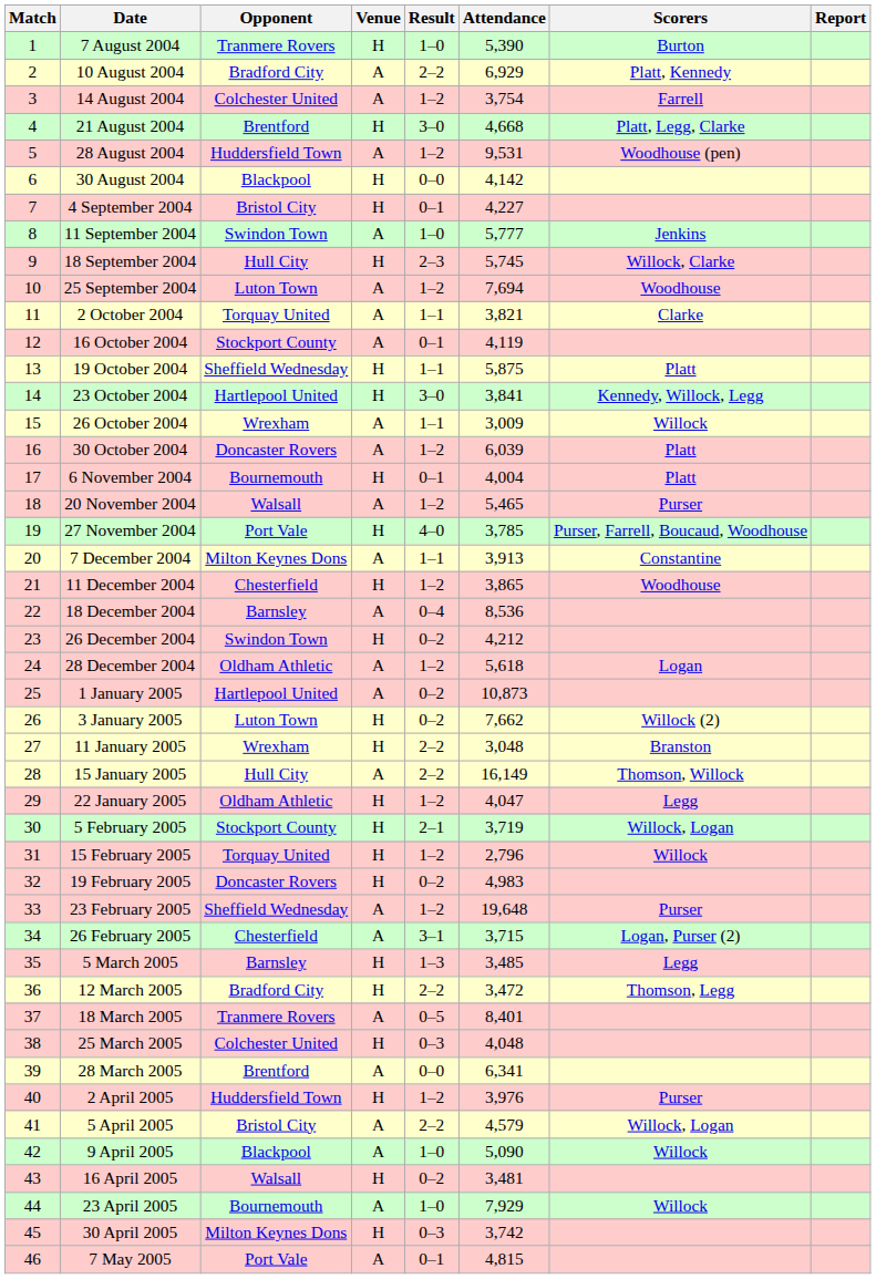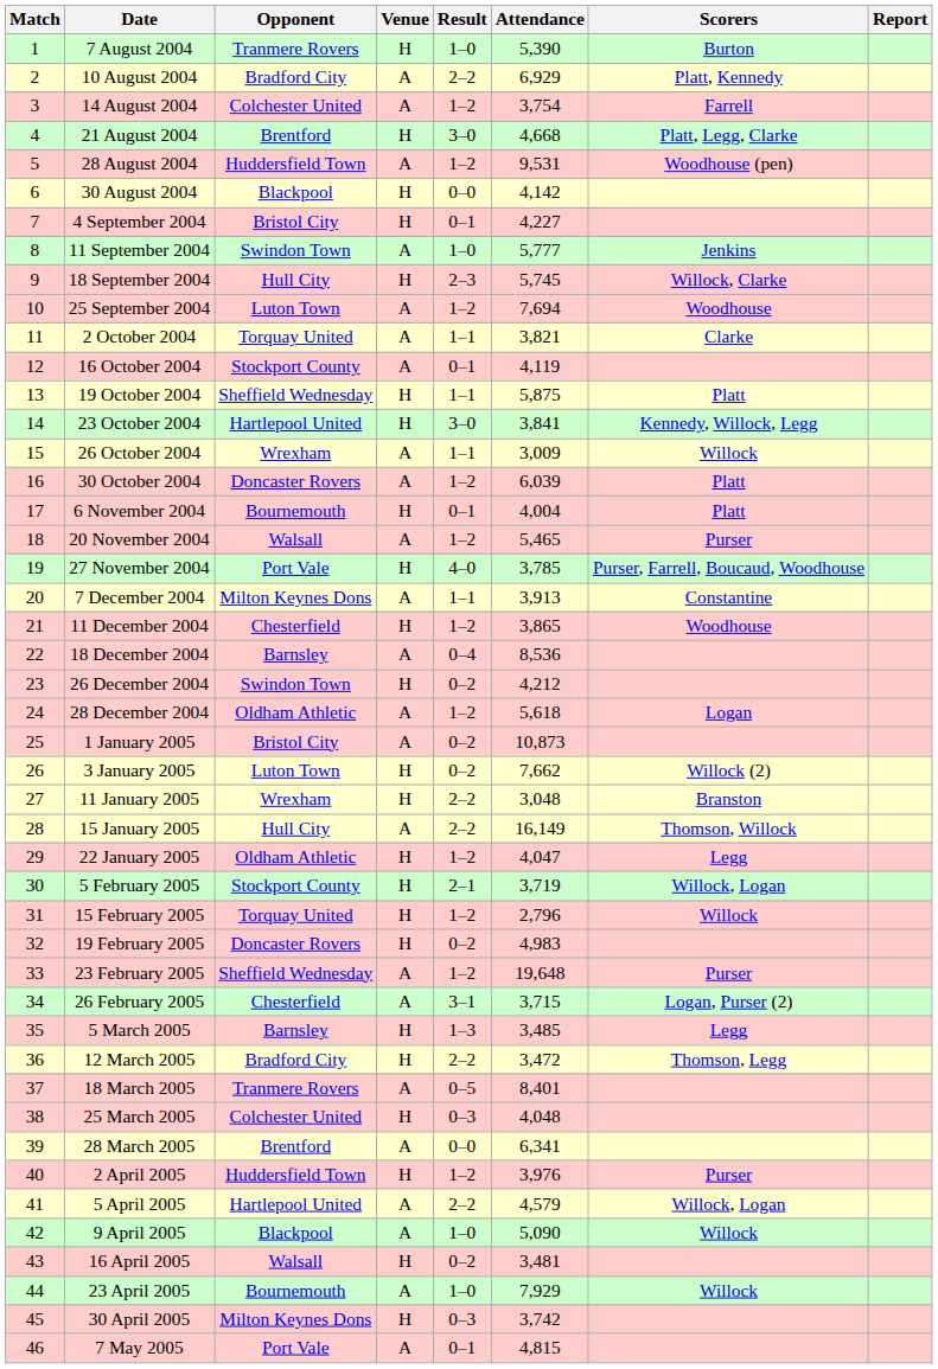1 January 2005 | Opponent: Hartlepool United -> Bristol City
5 April 2005 | Opponent: Bristol City -> Hartlepool United
